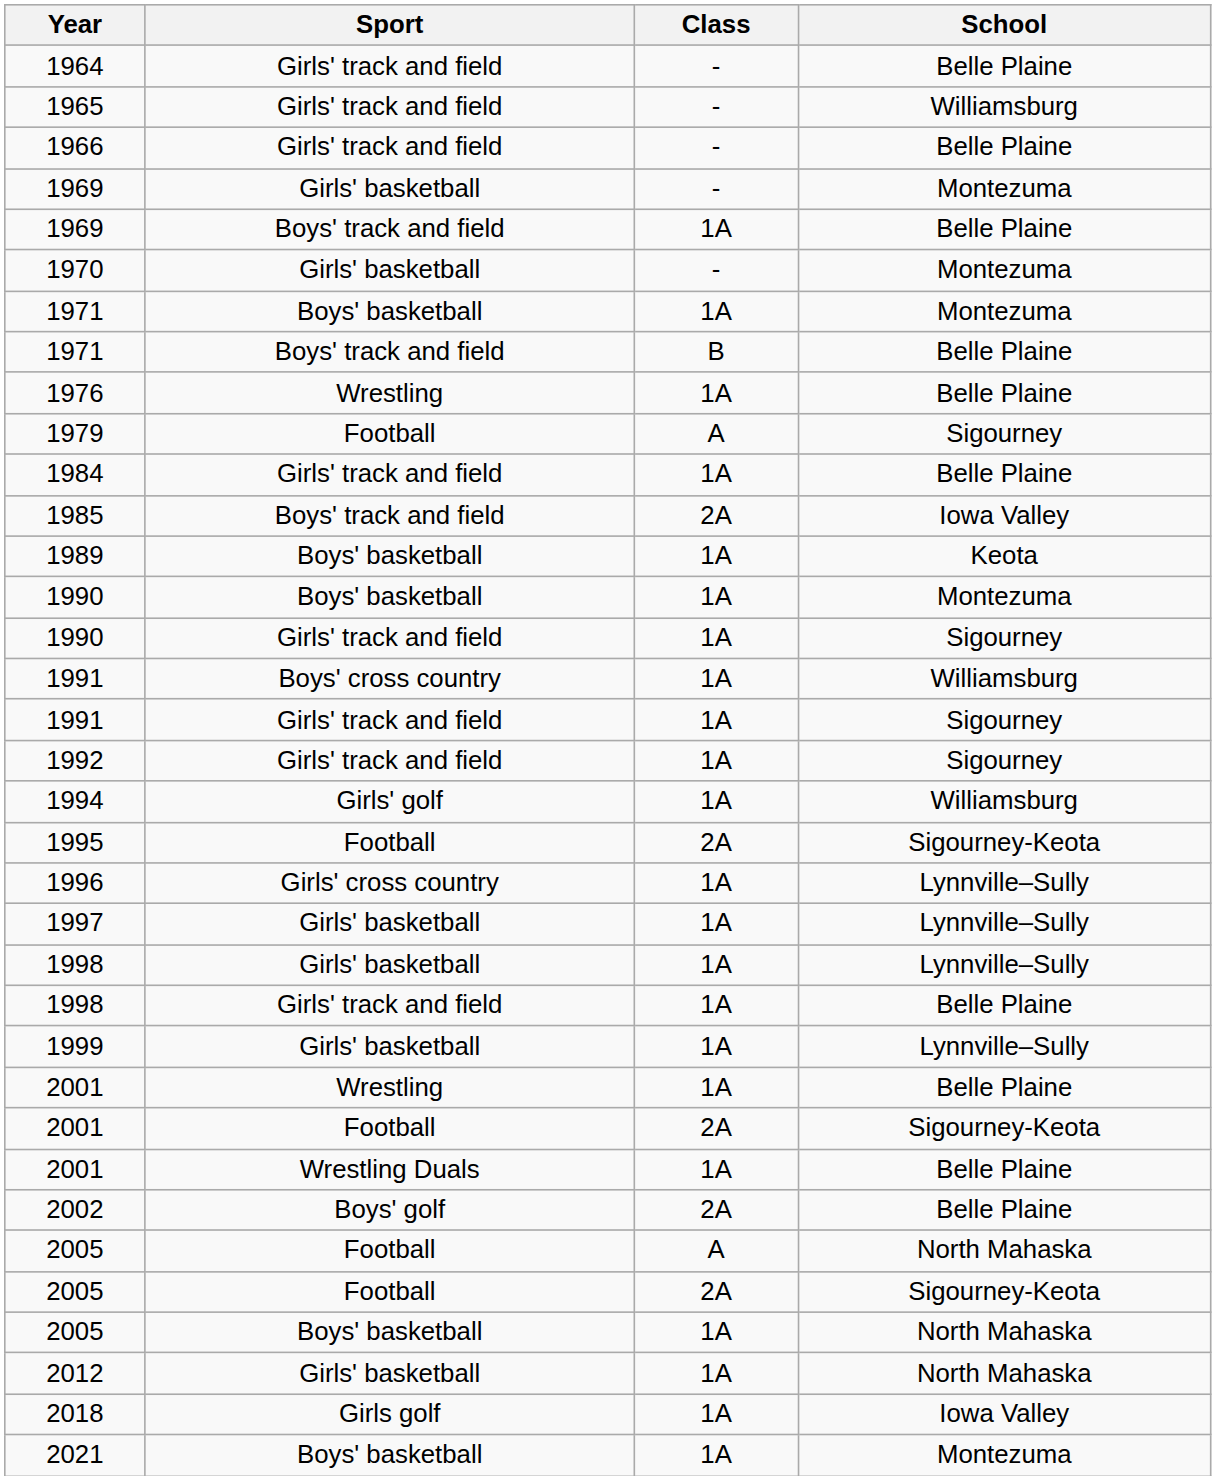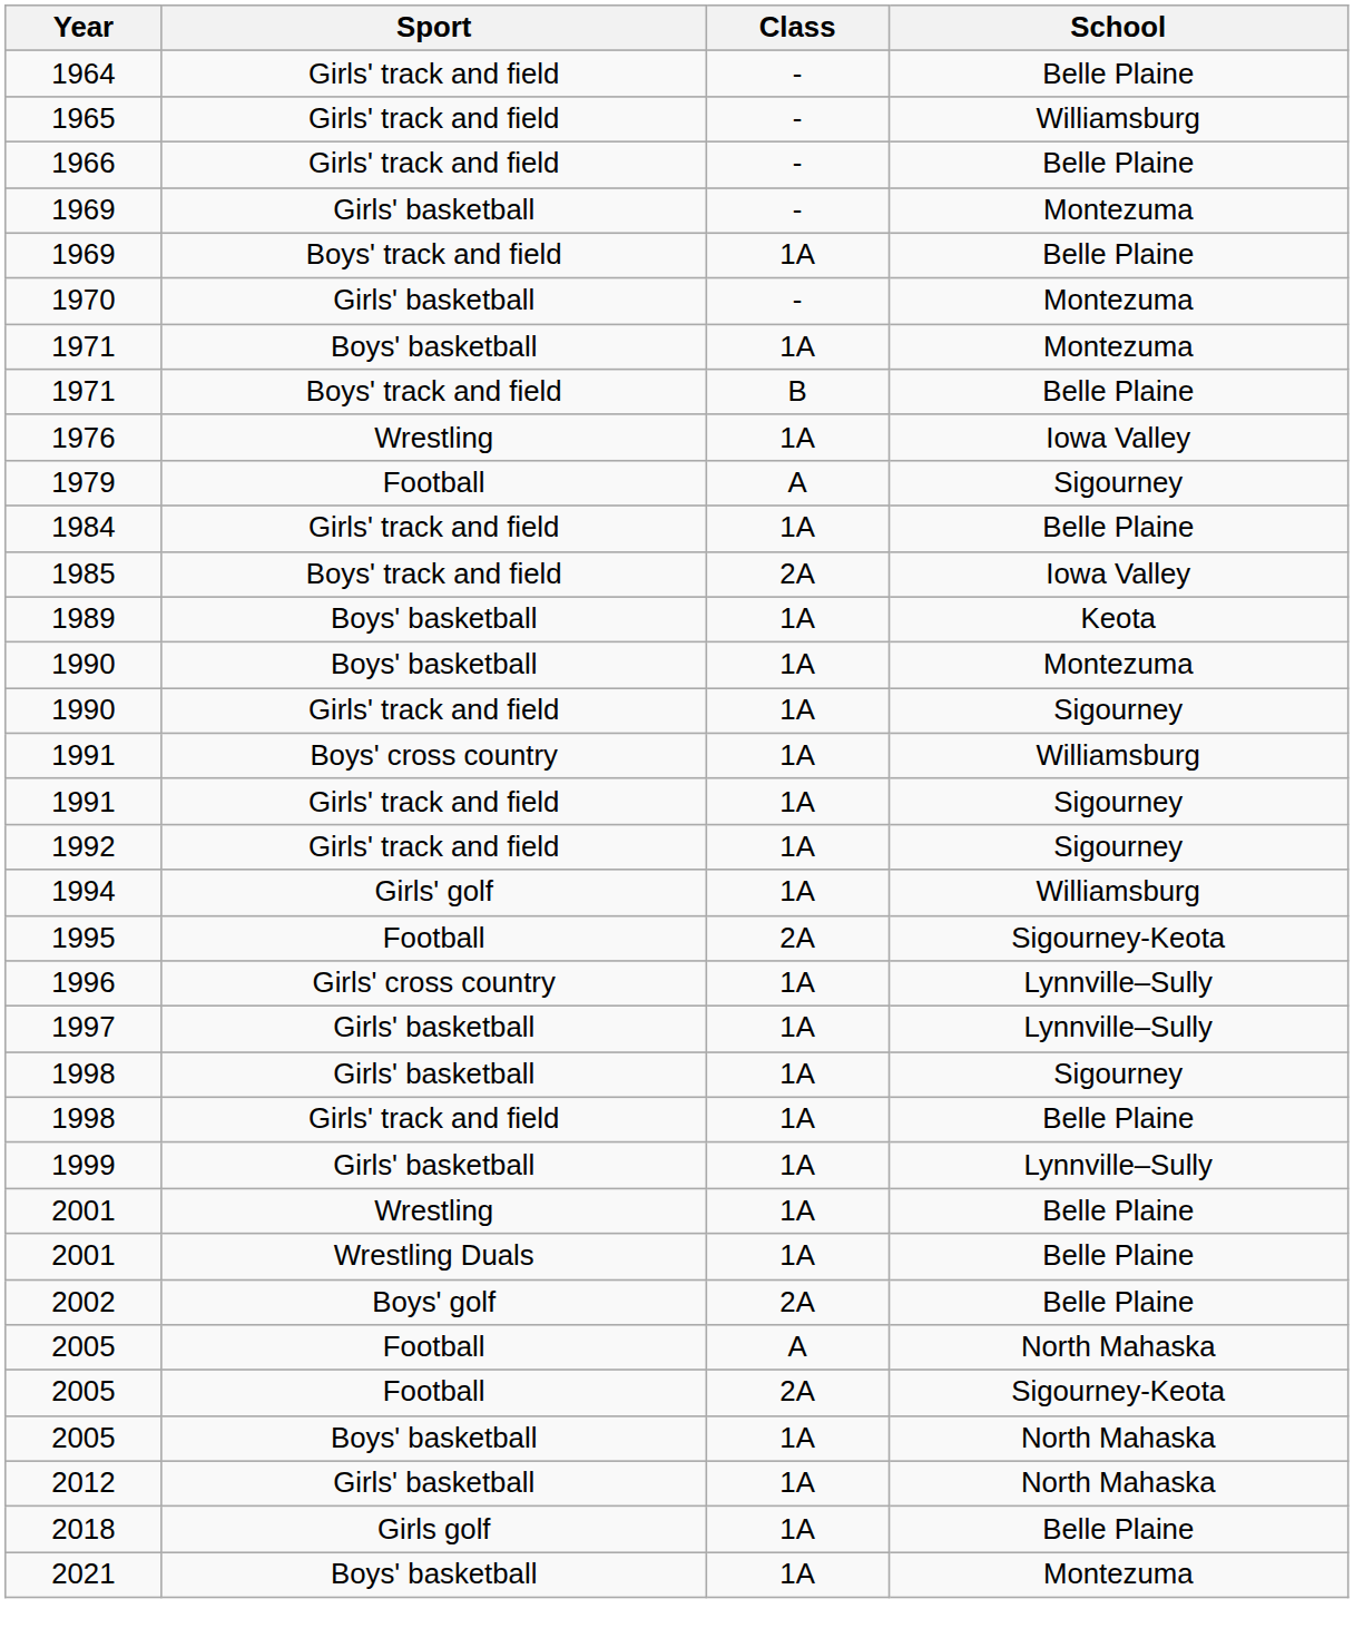1976 | School: Belle Plaine -> Iowa Valley
1998 / Girls' basketball | School: Lynnville–Sully -> Sigourney
- row: 2001 | Football | 2A | Sigourney-Keota
2018 | School: Iowa Valley -> Belle Plaine
